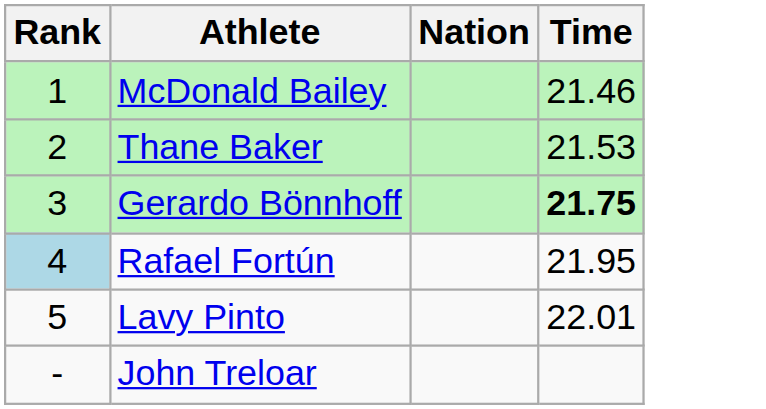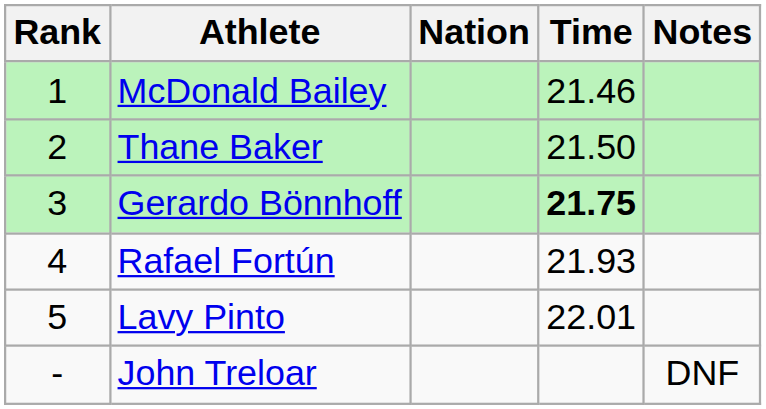+ column: Notes | DNF
Thane Baker | Time: 21.53 -> 21.50
Rafael Fortún | Rank: lightblue background -> no background
Rafael Fortún | Time: 21.95 -> 21.93
